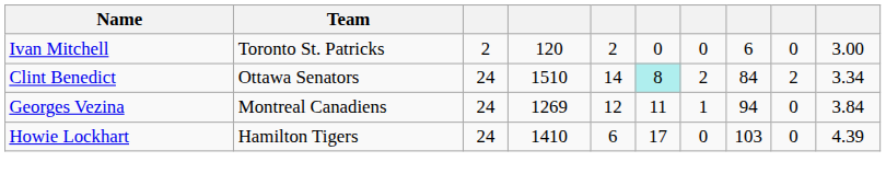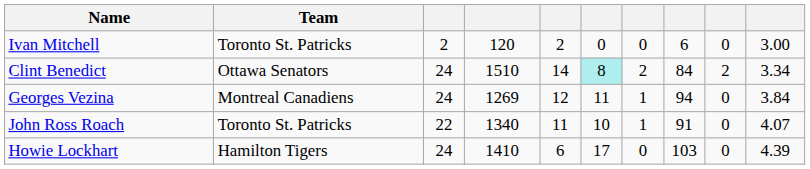+ row: John Ross Roach | Toronto St. Patricks | 22 | 1340 | 11 | 10 | 1 | 91 | 0 | 4.07
